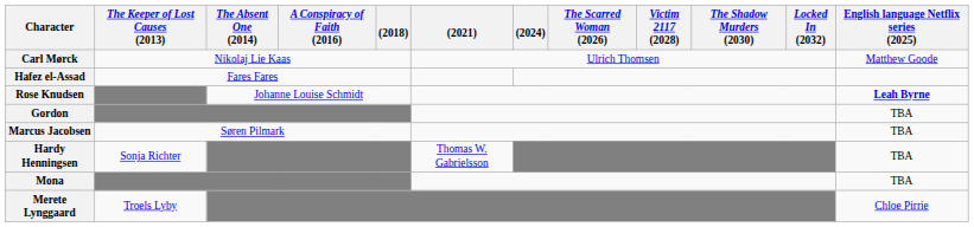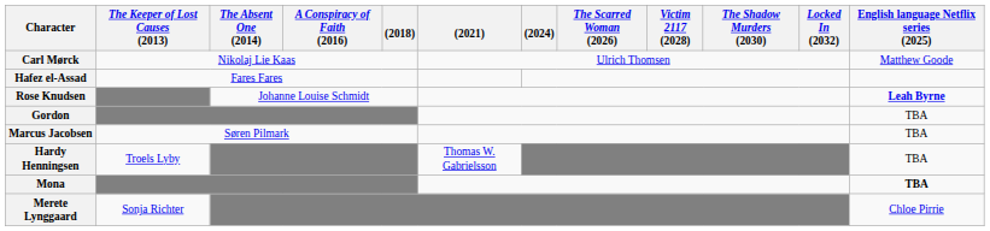Hardy Henningsen | The Keeper of Lost Causes (2013): Sonja Richter -> Troels Lyby
Mona | English language Netflix series (2025): normal -> bold
Merete Lynggaard | The Keeper of Lost Causes (2013): Troels Lyby -> Sonja Richter
